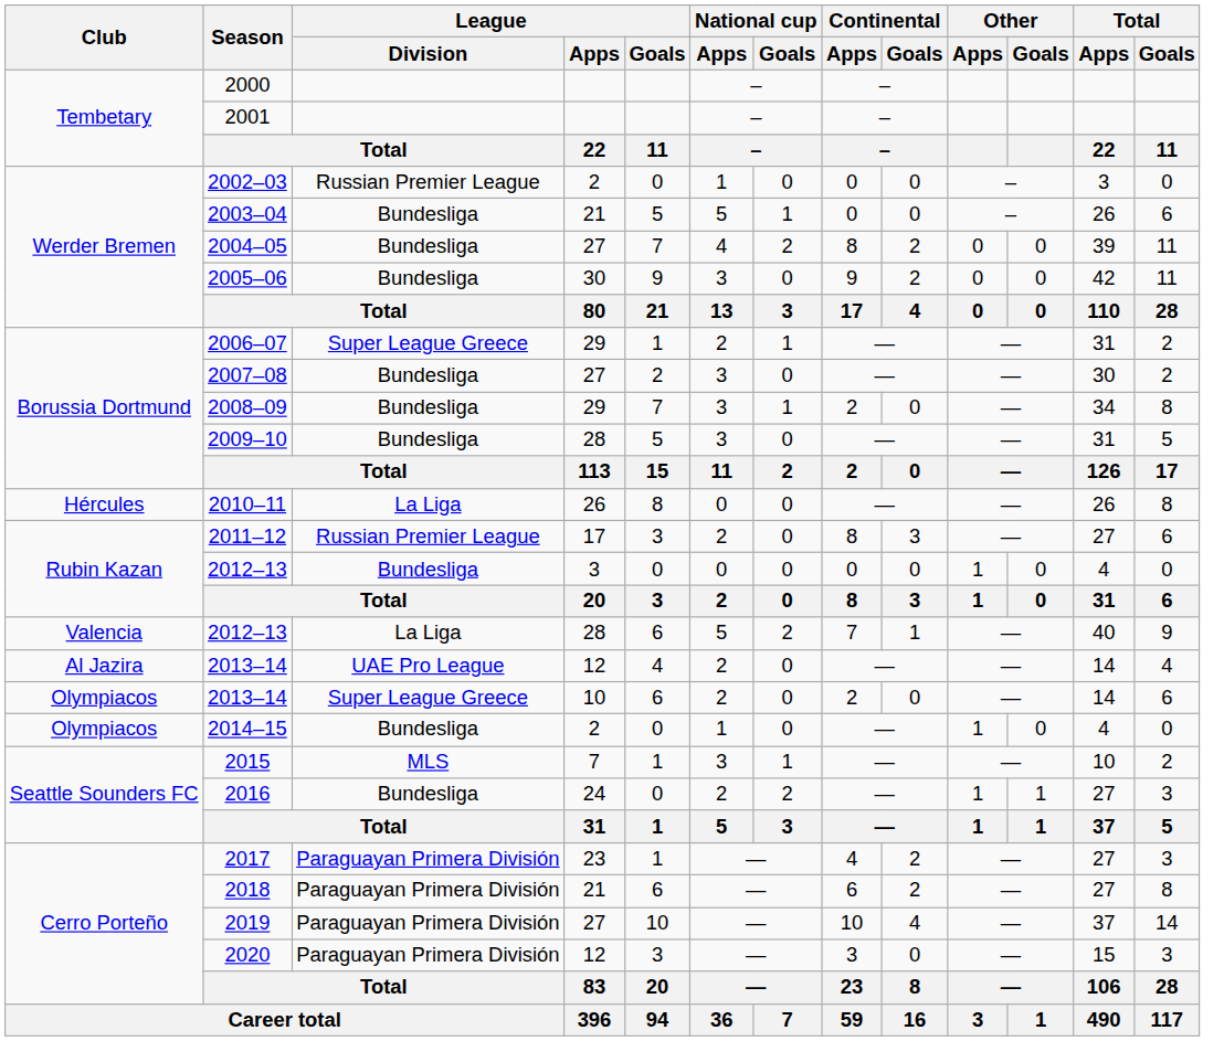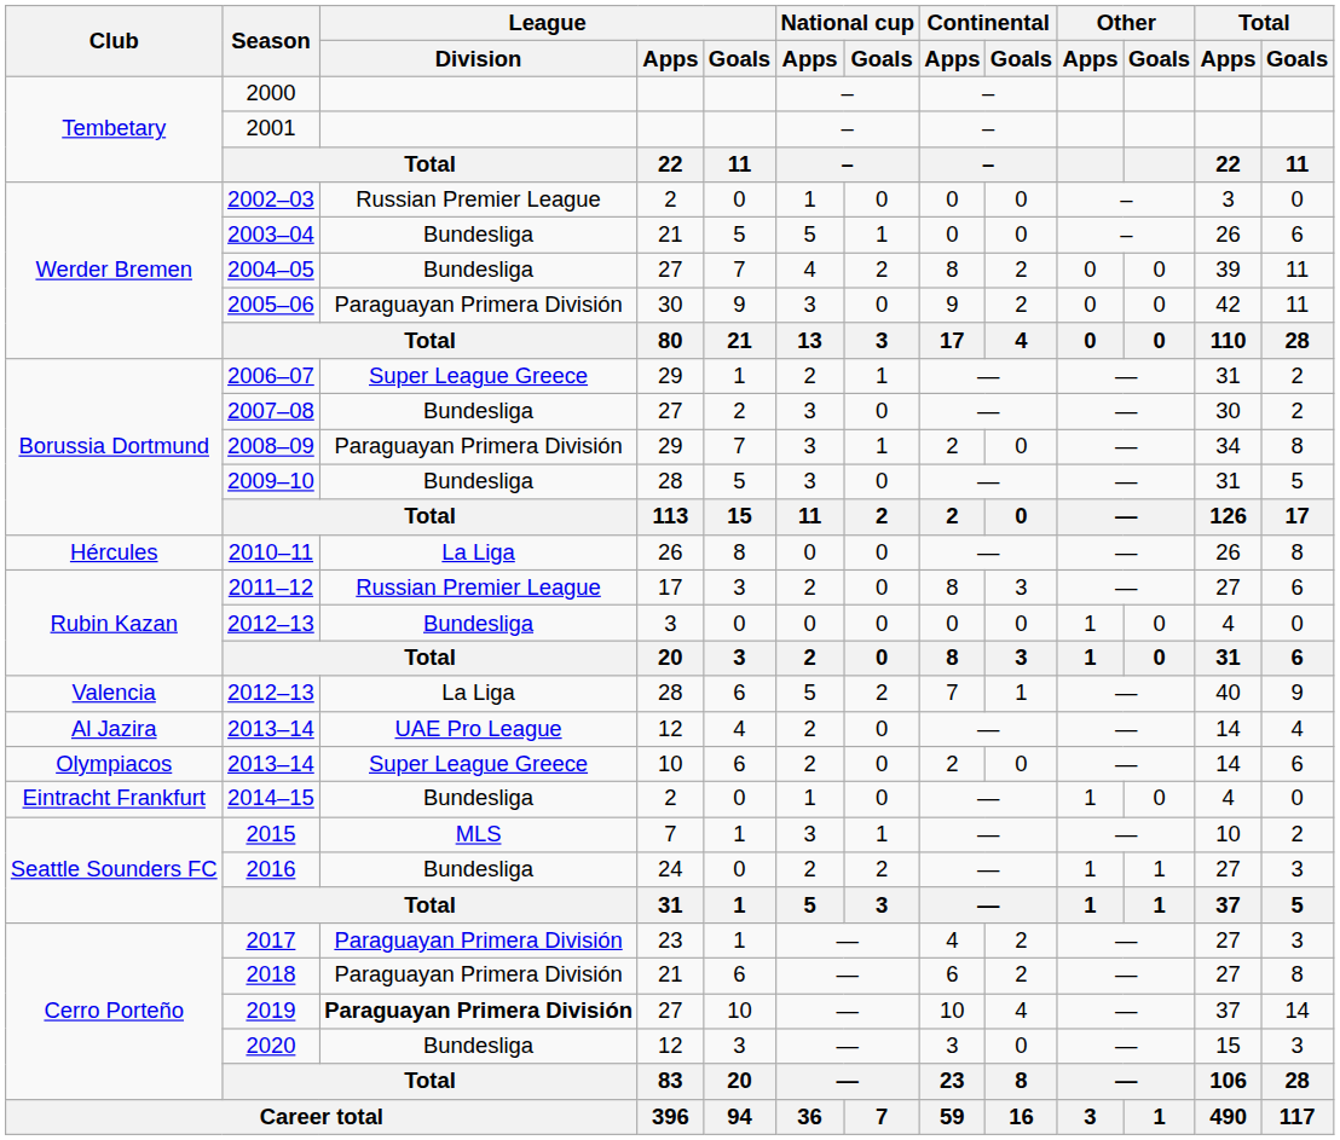2005–06 | League / Division: Bundesliga -> Paraguayan Primera División
2008–09 | League / Division: Bundesliga -> Paraguayan Primera División
2014–15 | Club: Olympiacos -> Eintracht Frankfurt
2019 | League / Division: normal -> bold
2020 | League / Division: Paraguayan Primera División -> Bundesliga
